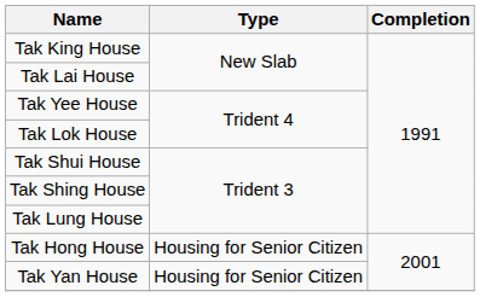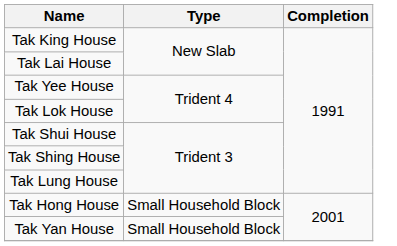Tak Hong House | Type: Housing for Senior Citizen -> Small Household Block
Tak Yan House | Type: Housing for Senior Citizen -> Small Household Block
